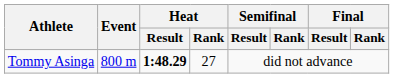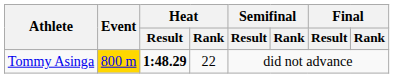Tommy Asinga | Event: no background -> gold background
Tommy Asinga | Heat / Rank: 27 -> 22
